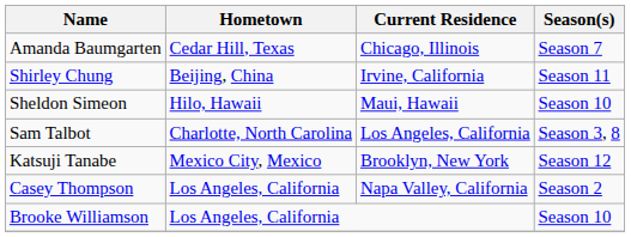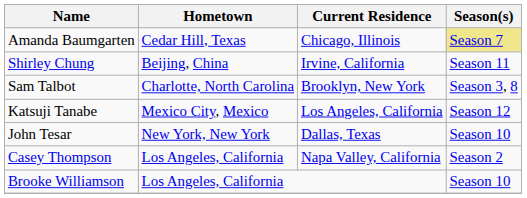Amanda Baumgarten | Season(s): no background -> khaki background
- row: Sheldon Simeon | Hilo, Hawaii | Maui, Hawaii | Season 10
Sam Talbot | Current Residence: Los Angeles, California -> Brooklyn, New York
Katsuji Tanabe | Current Residence: Brooklyn, New York -> Los Angeles, California
+ row: John Tesar | New York, New York | Dallas, Texas | Season 10
